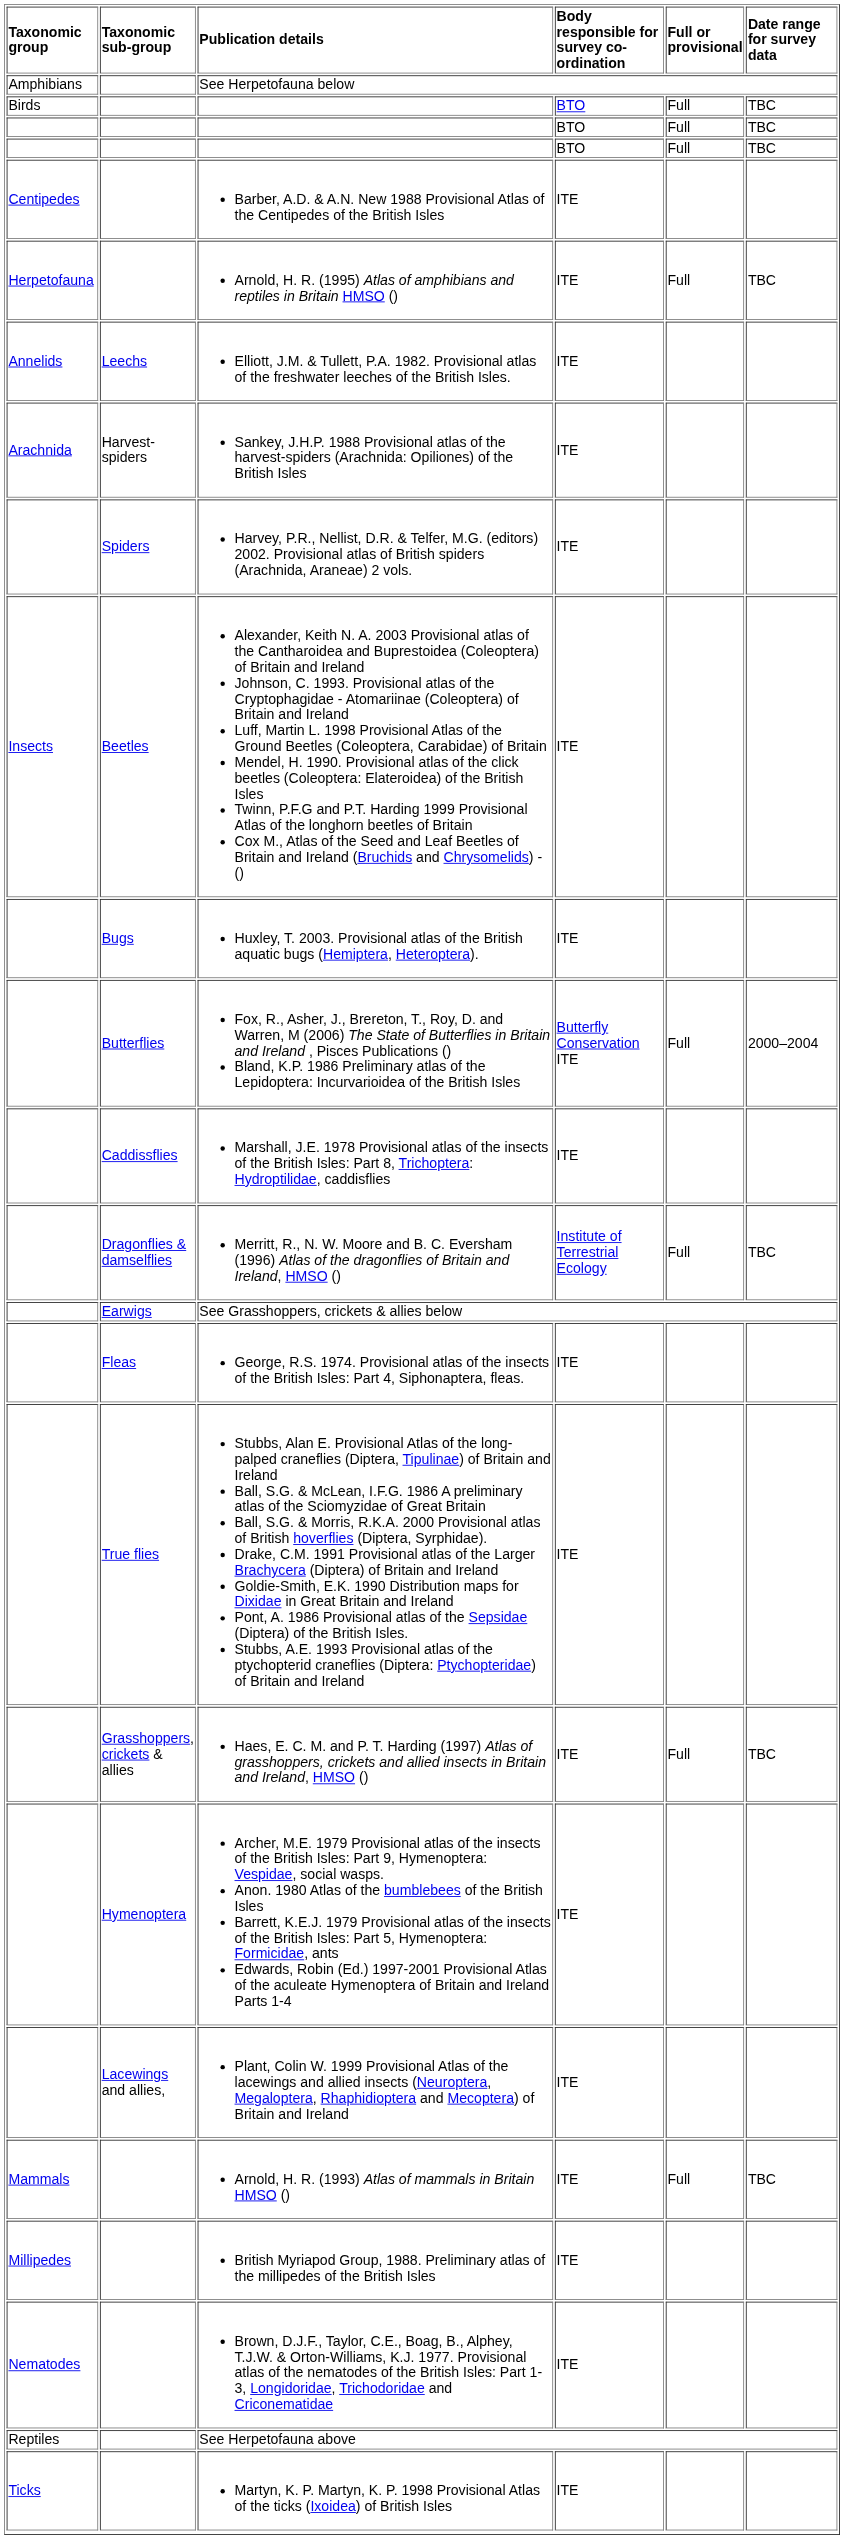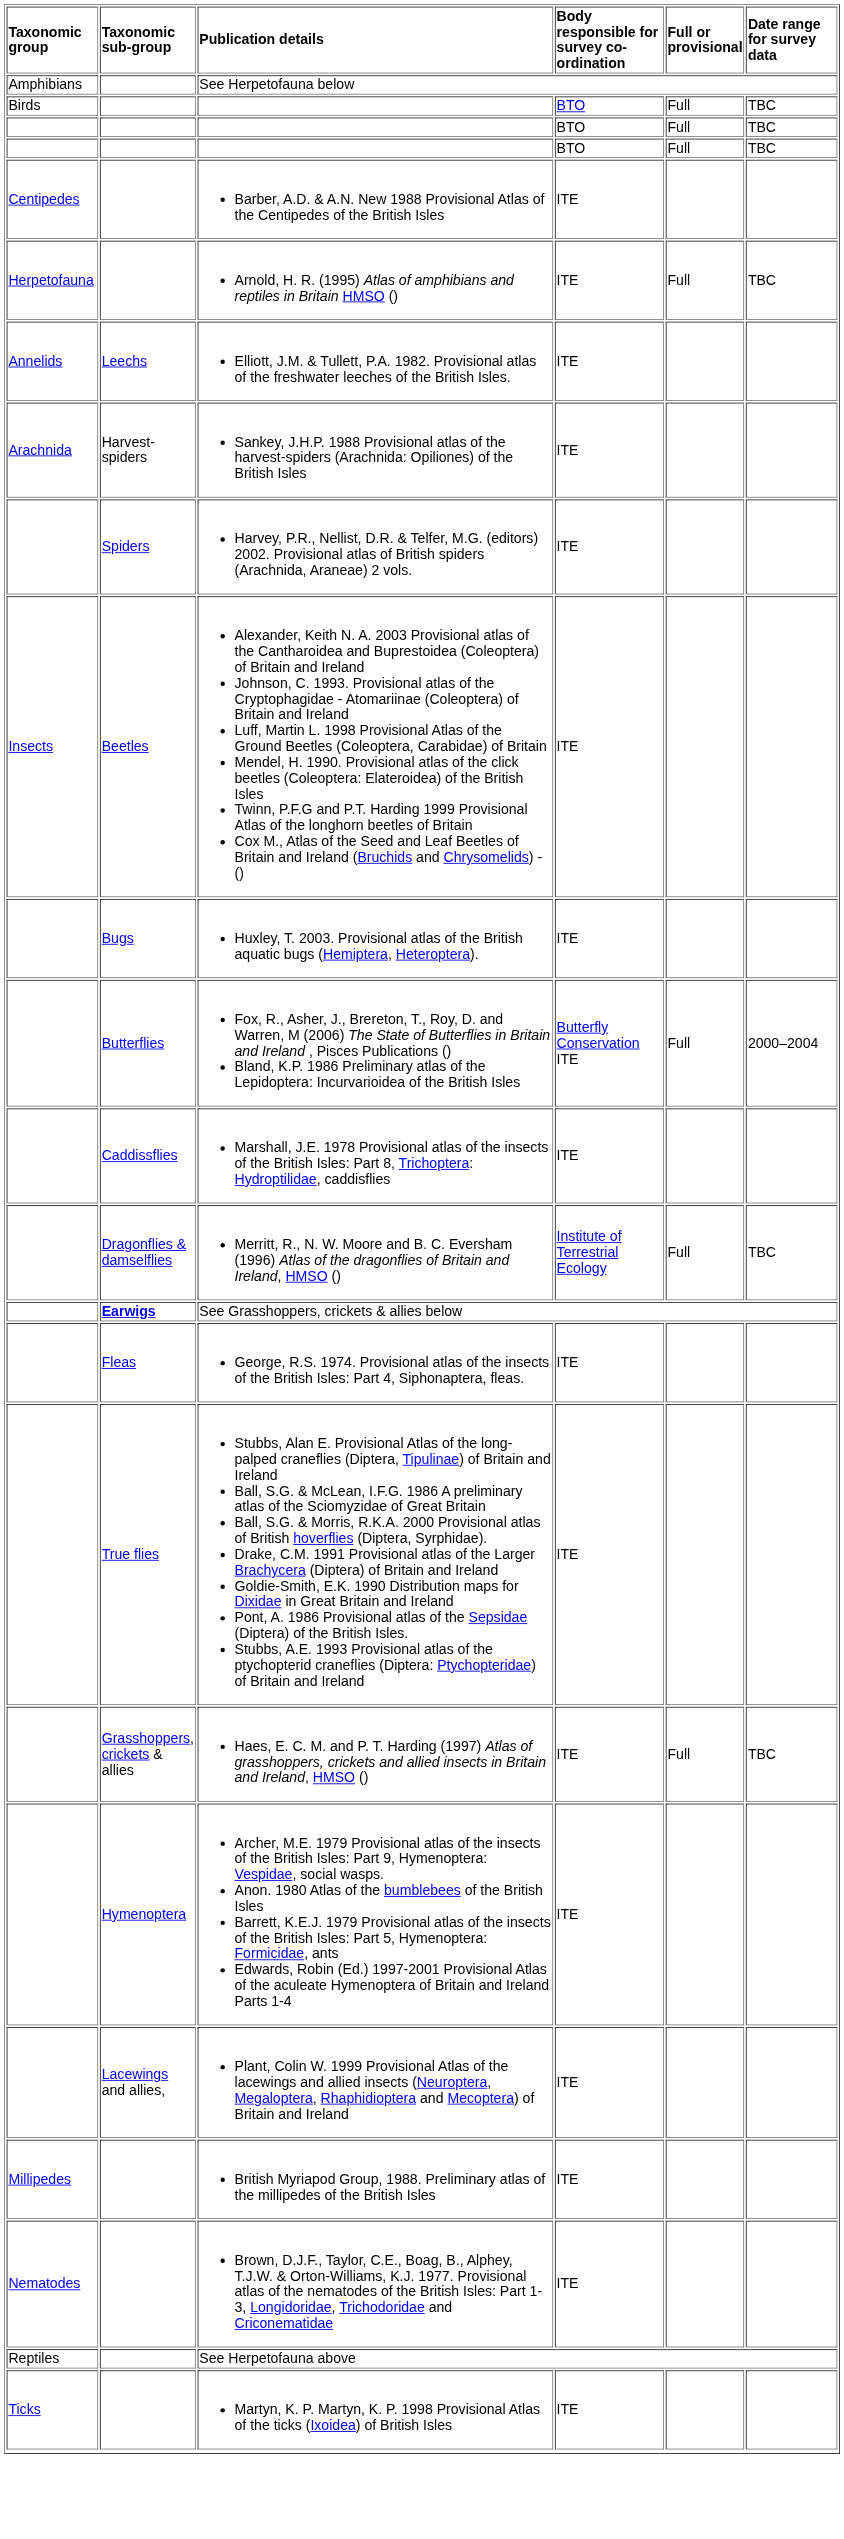See Grasshoppers, crickets & allies below | Taxonomic sub-group: normal -> bold
- row: Mammals | Arnold, H. R. (1993) Atlas of mammals in Britain HMSO () | ITE | Full | TBC
